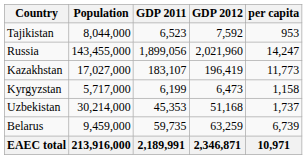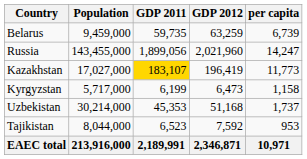rows swapped: Belarus <-> Tajikistan
Kazakhstan | GDP 2011: no background -> gold background
